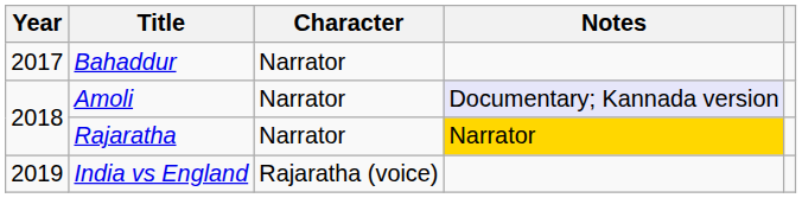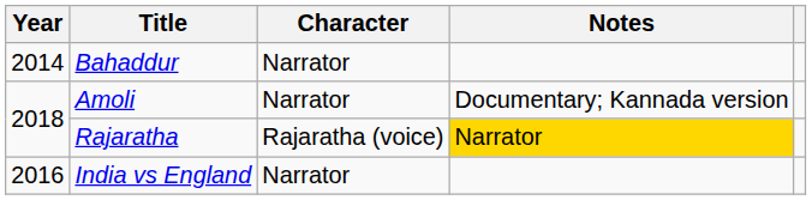Bahaddur | Year: 2017 -> 2014
Amoli | Notes: lavender background -> no background
Rajaratha | Character: Narrator -> Rajaratha (voice)
India vs England | Year: 2019 -> 2016
India vs England | Character: Rajaratha (voice) -> Narrator
